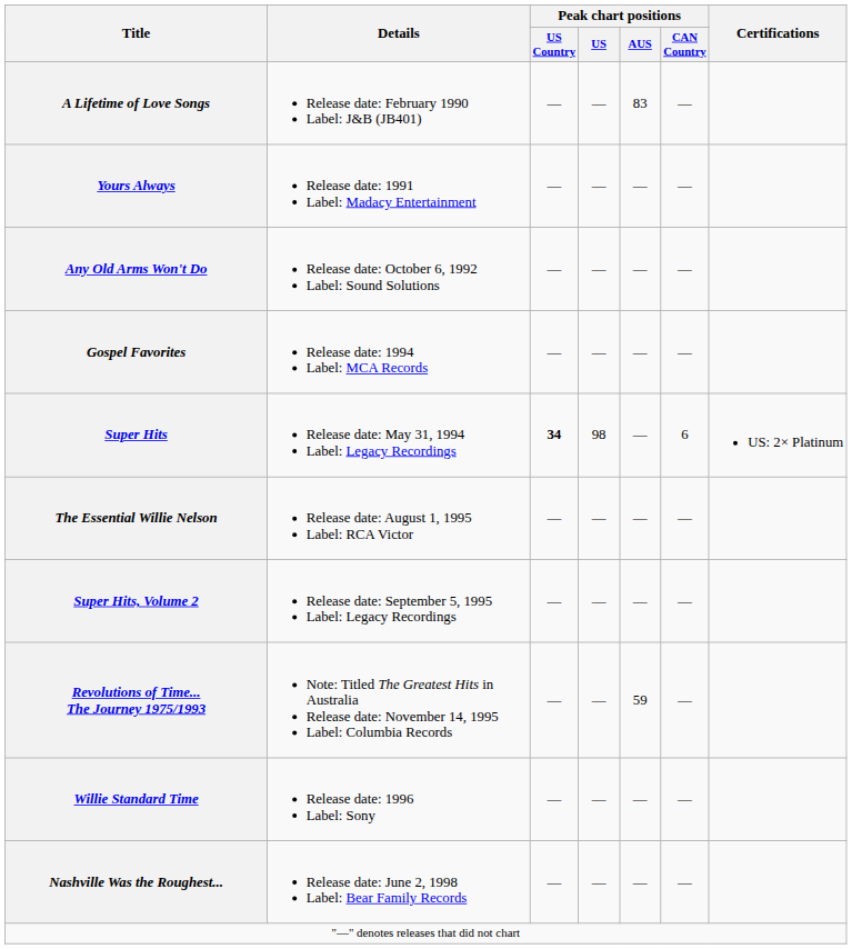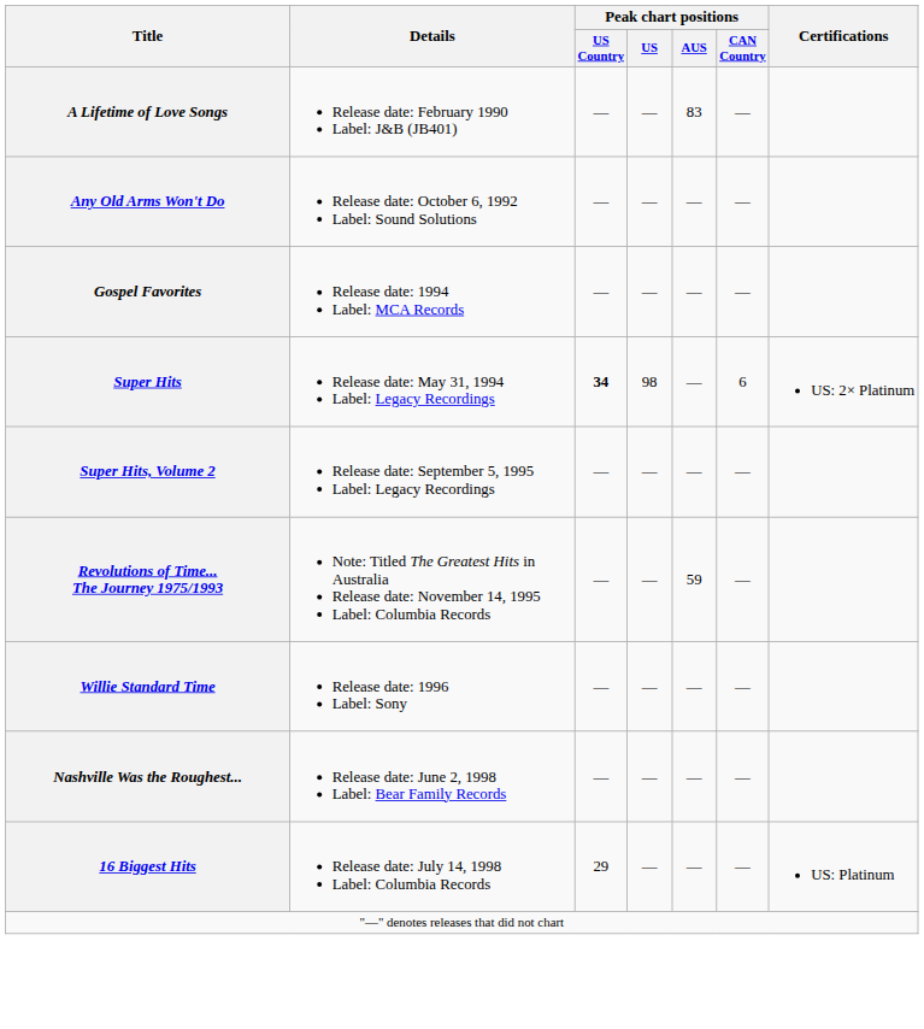- row: Yours Always | Release date: 1991 Label: Madacy Entertainment | — | — | — | —
- row: The Essential Willie Nelson | Release date: August 1, 1995 Label: RCA Victor | — | — | — | —
+ row: 16 Biggest Hits | Release date: July 14, 1998 Label: Columbia Records | 29 | — | — | — | US: Platinum
